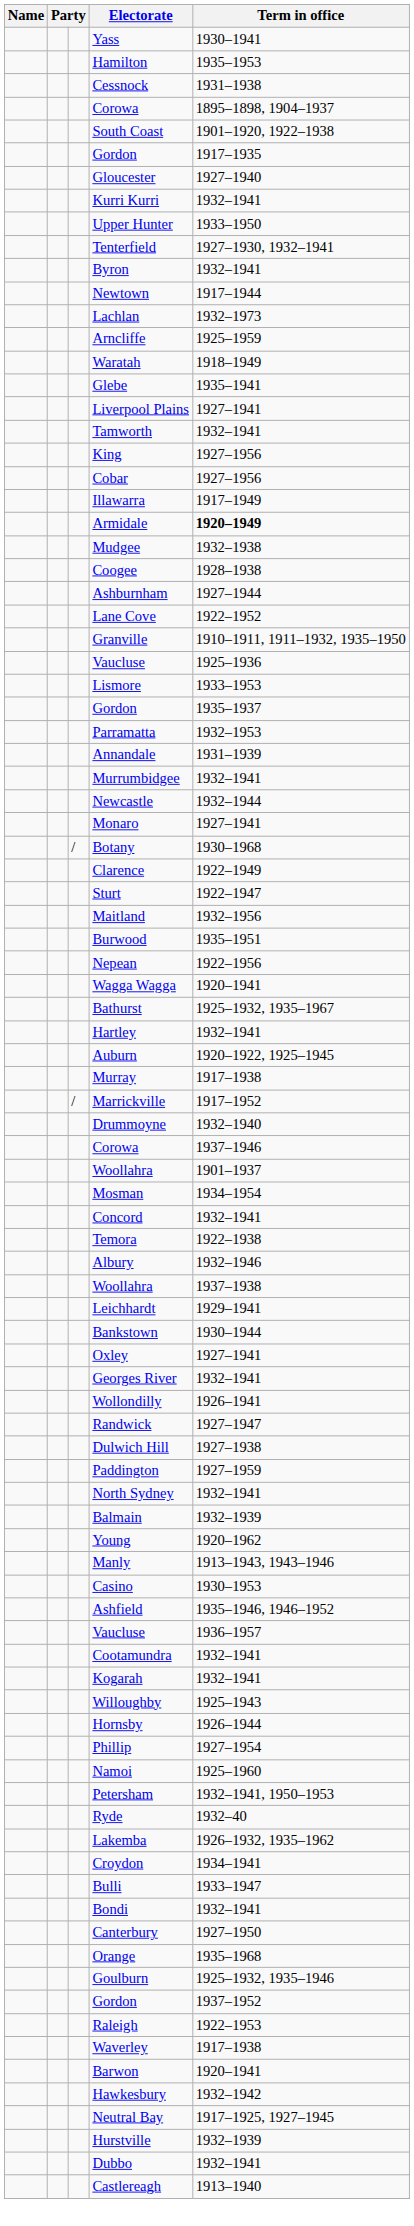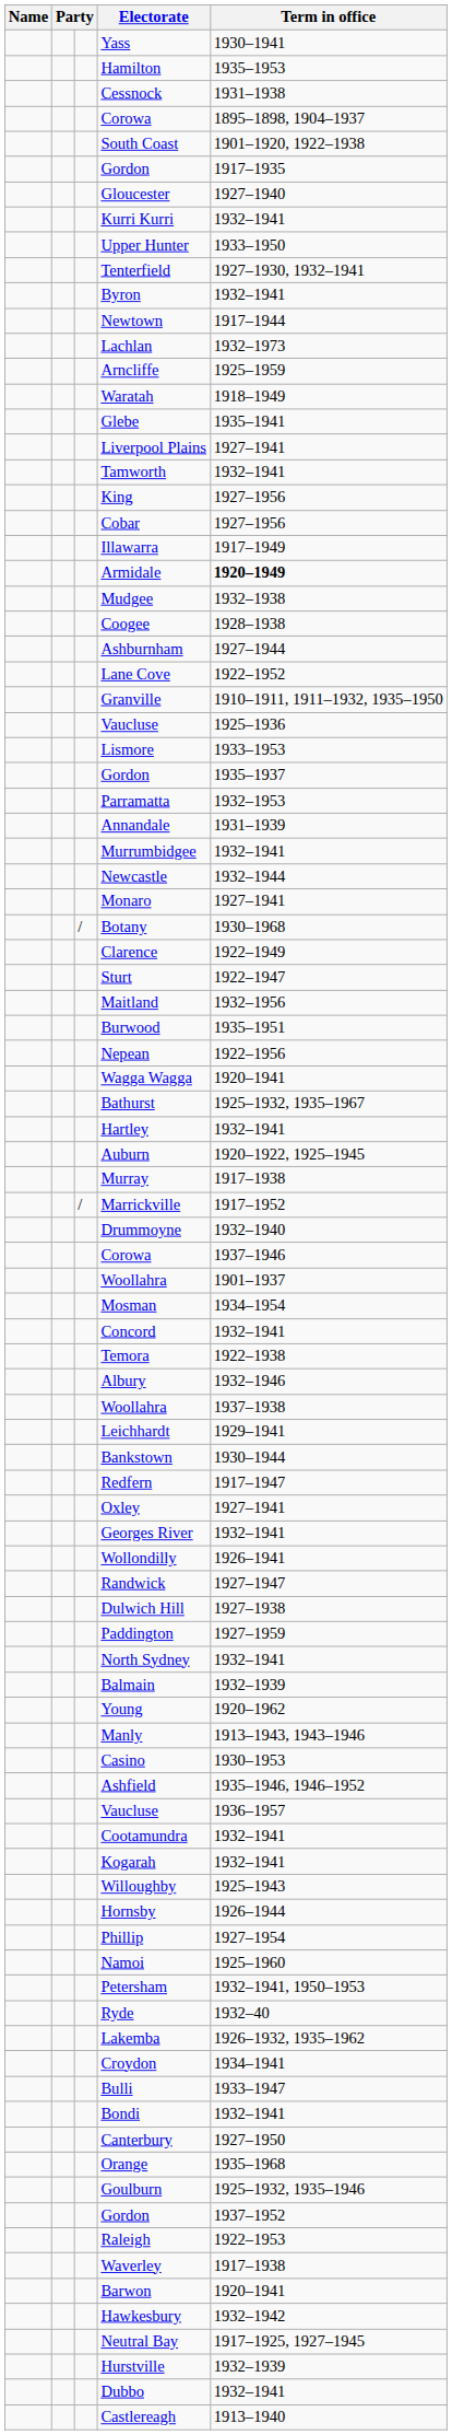+ row: Redfern | 1917–1947
